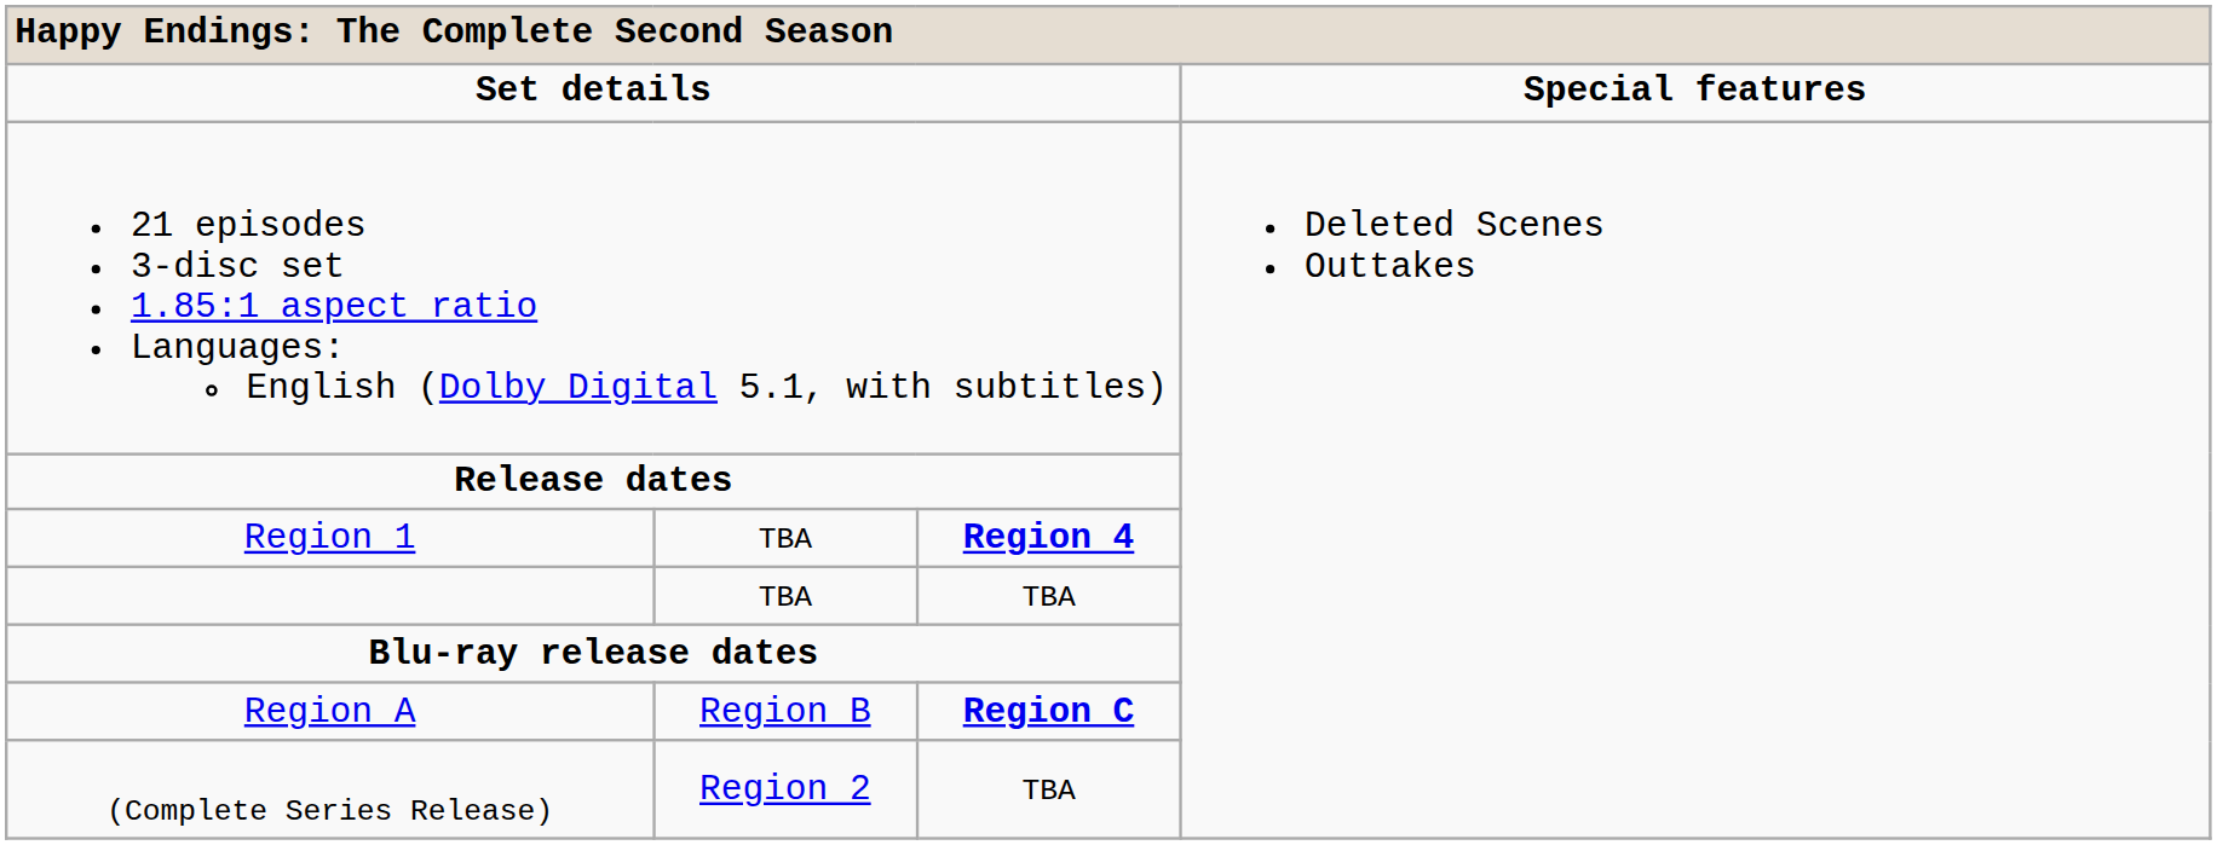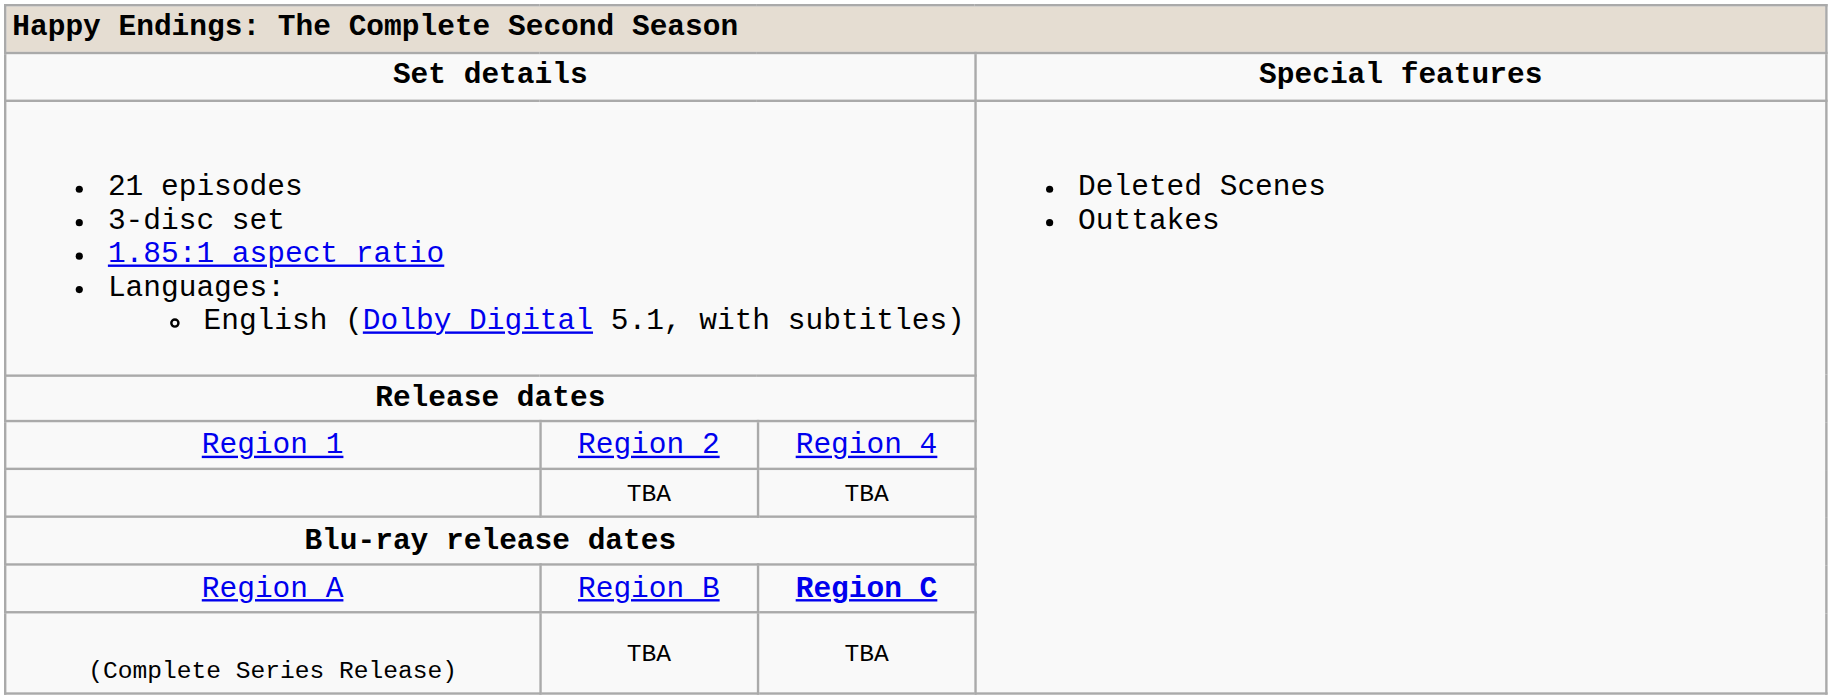Region 1 | column 2: TBA -> Region 2
Region 1 | column 3: bold -> normal
(Complete Series Release) | column 2: Region 2 -> TBA
